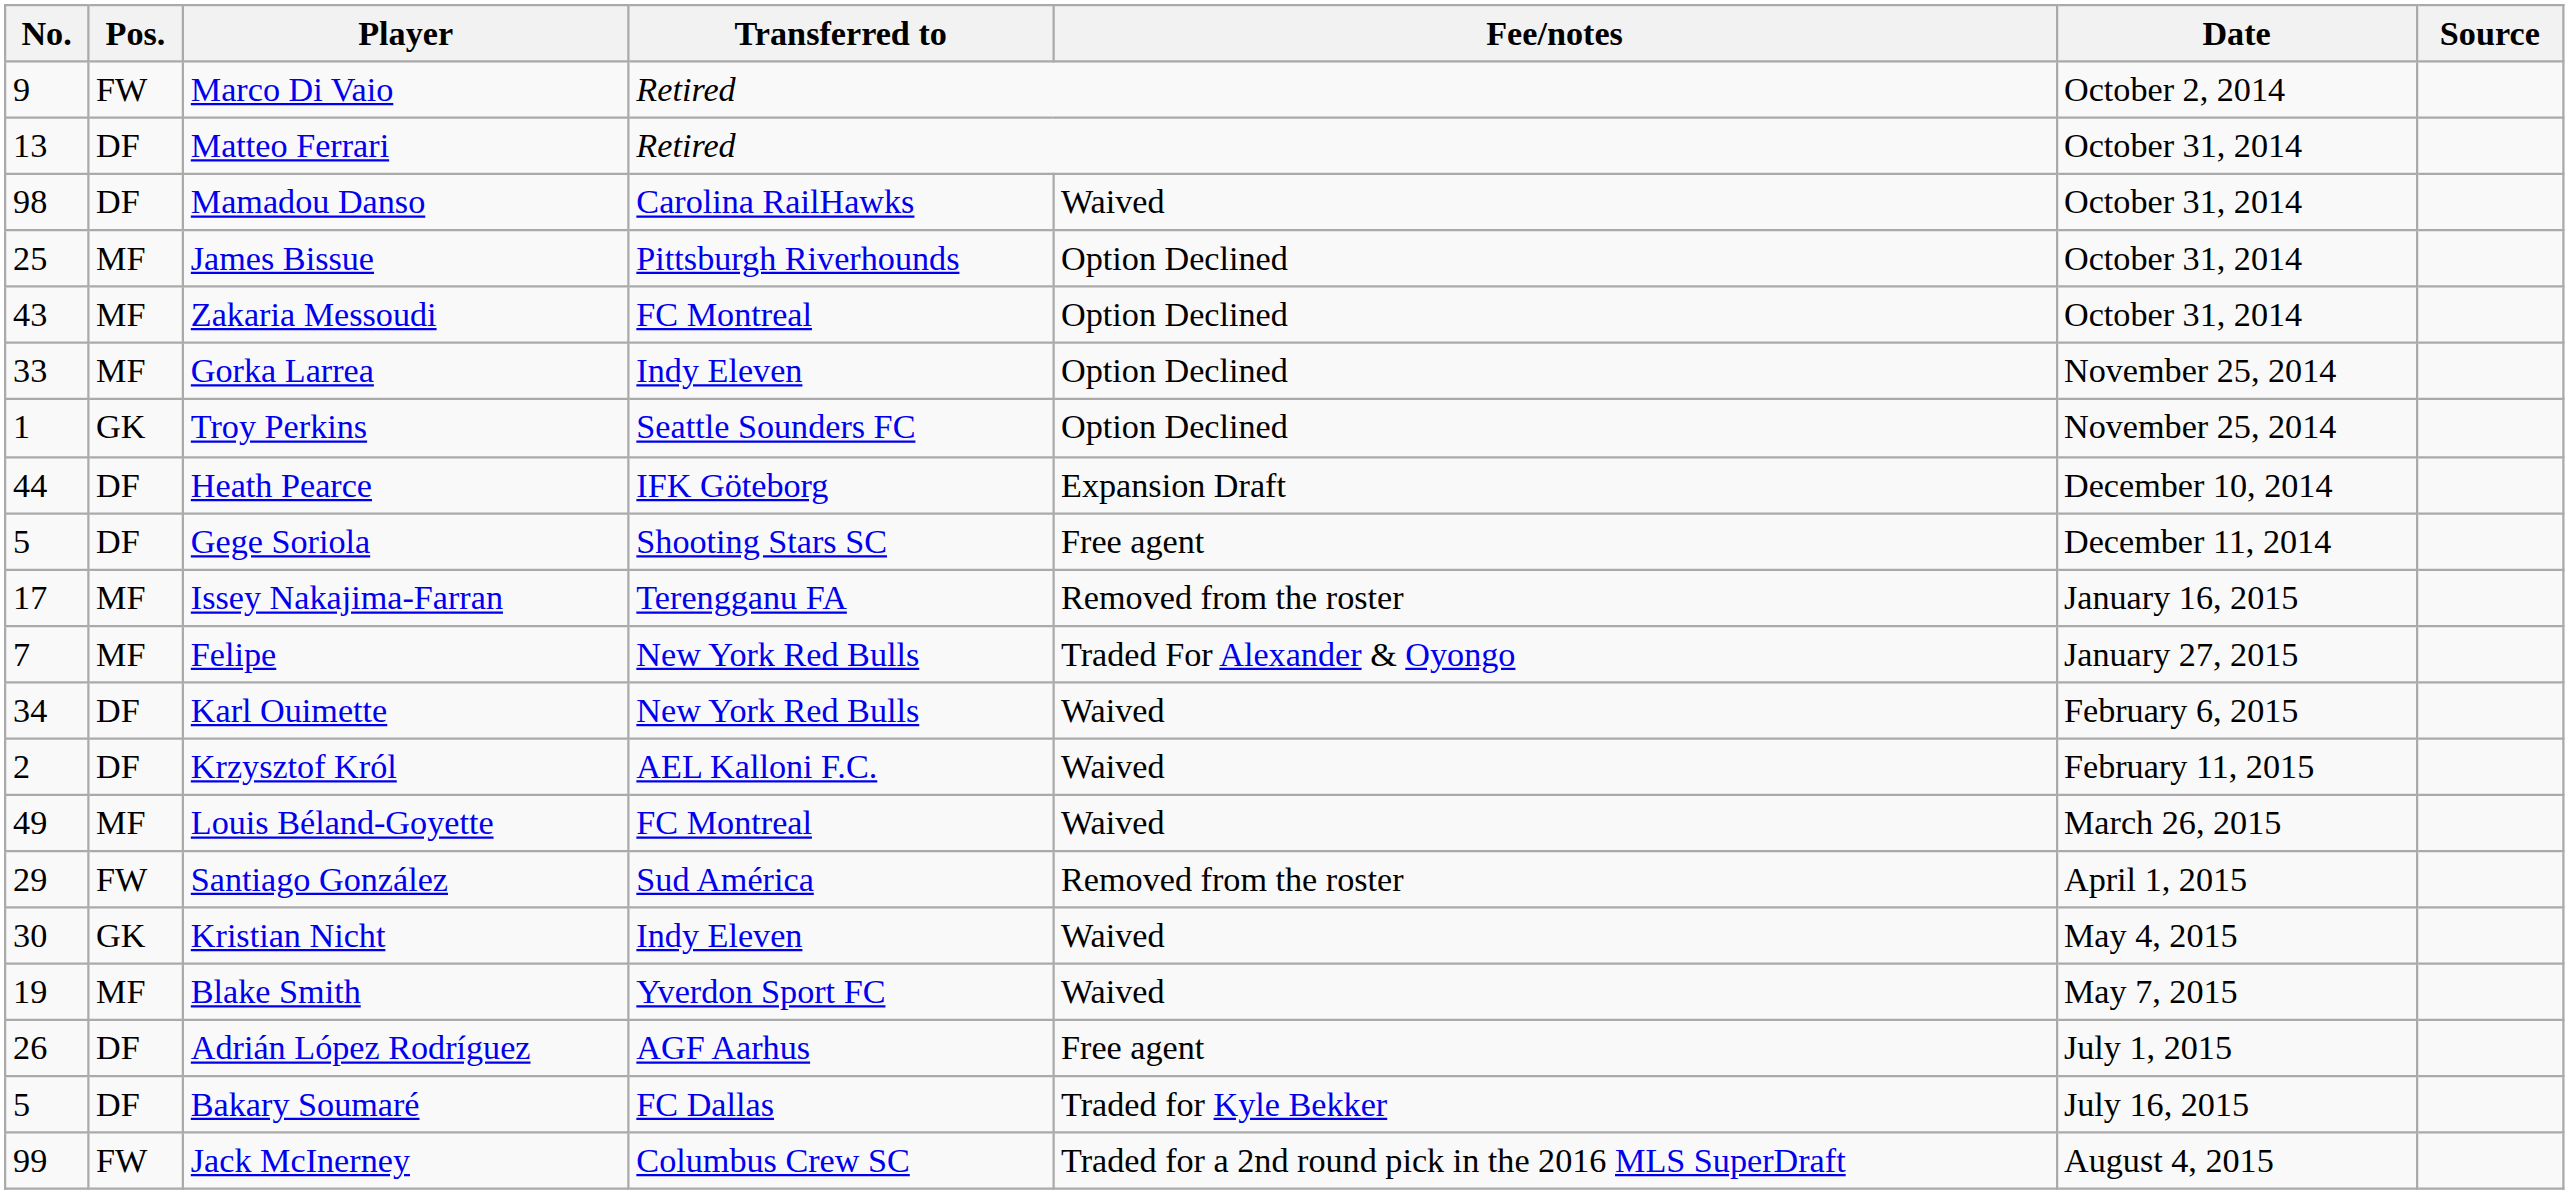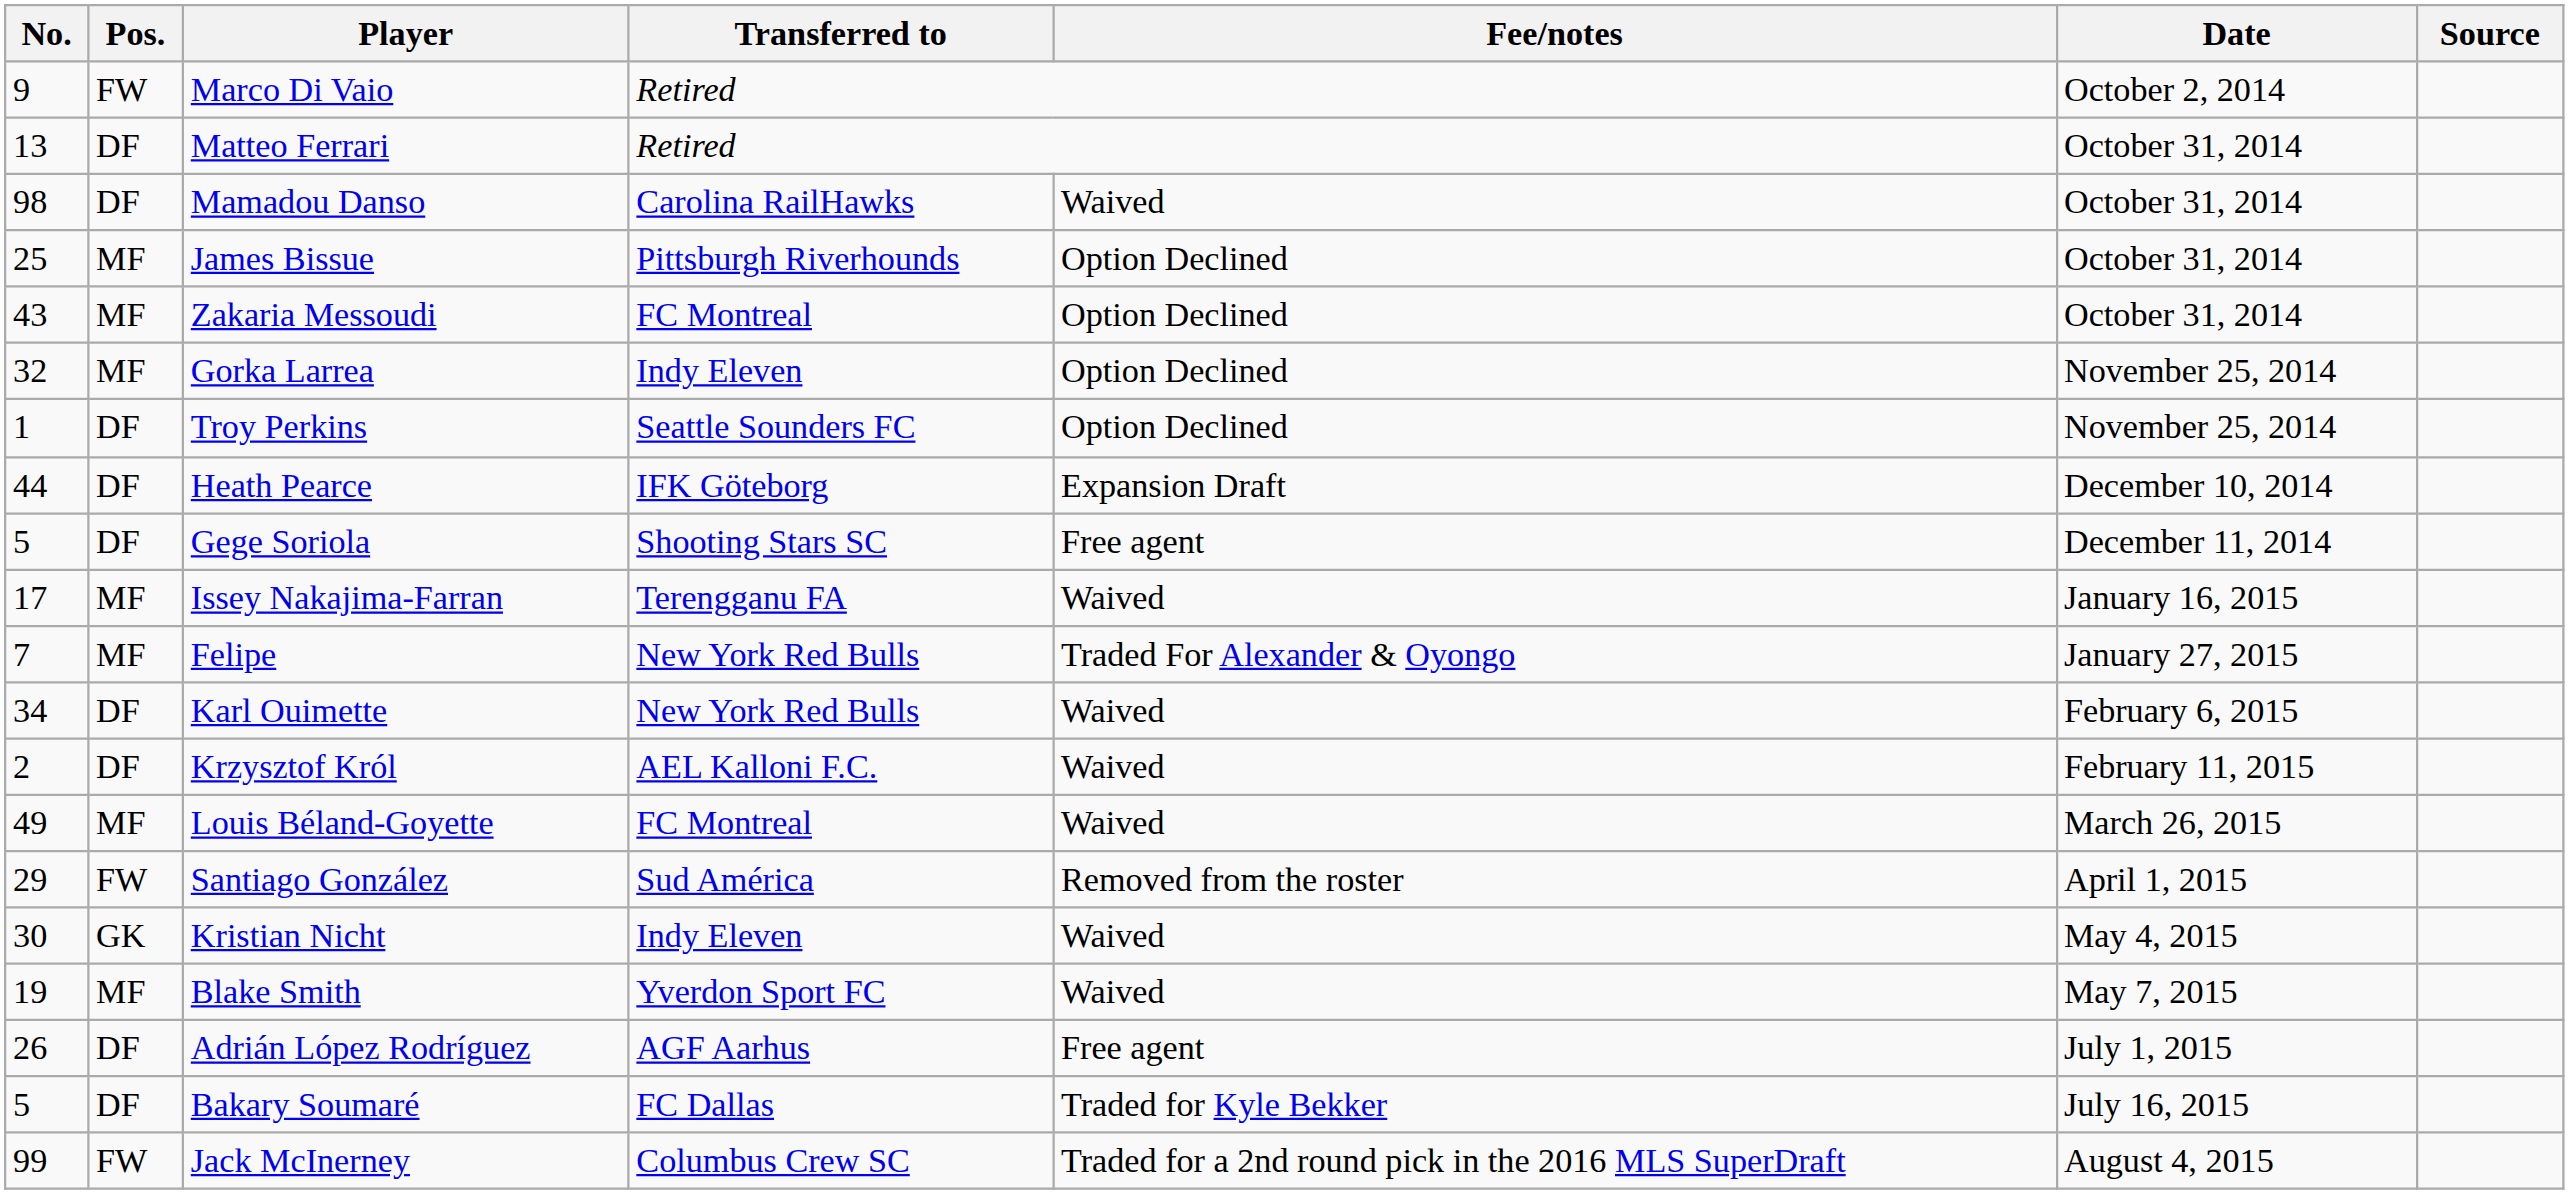Gorka Larrea | No.: 33 -> 32
Troy Perkins | Pos.: GK -> DF
Issey Nakajima-Farran | Fee/notes: Removed from the roster -> Waived
